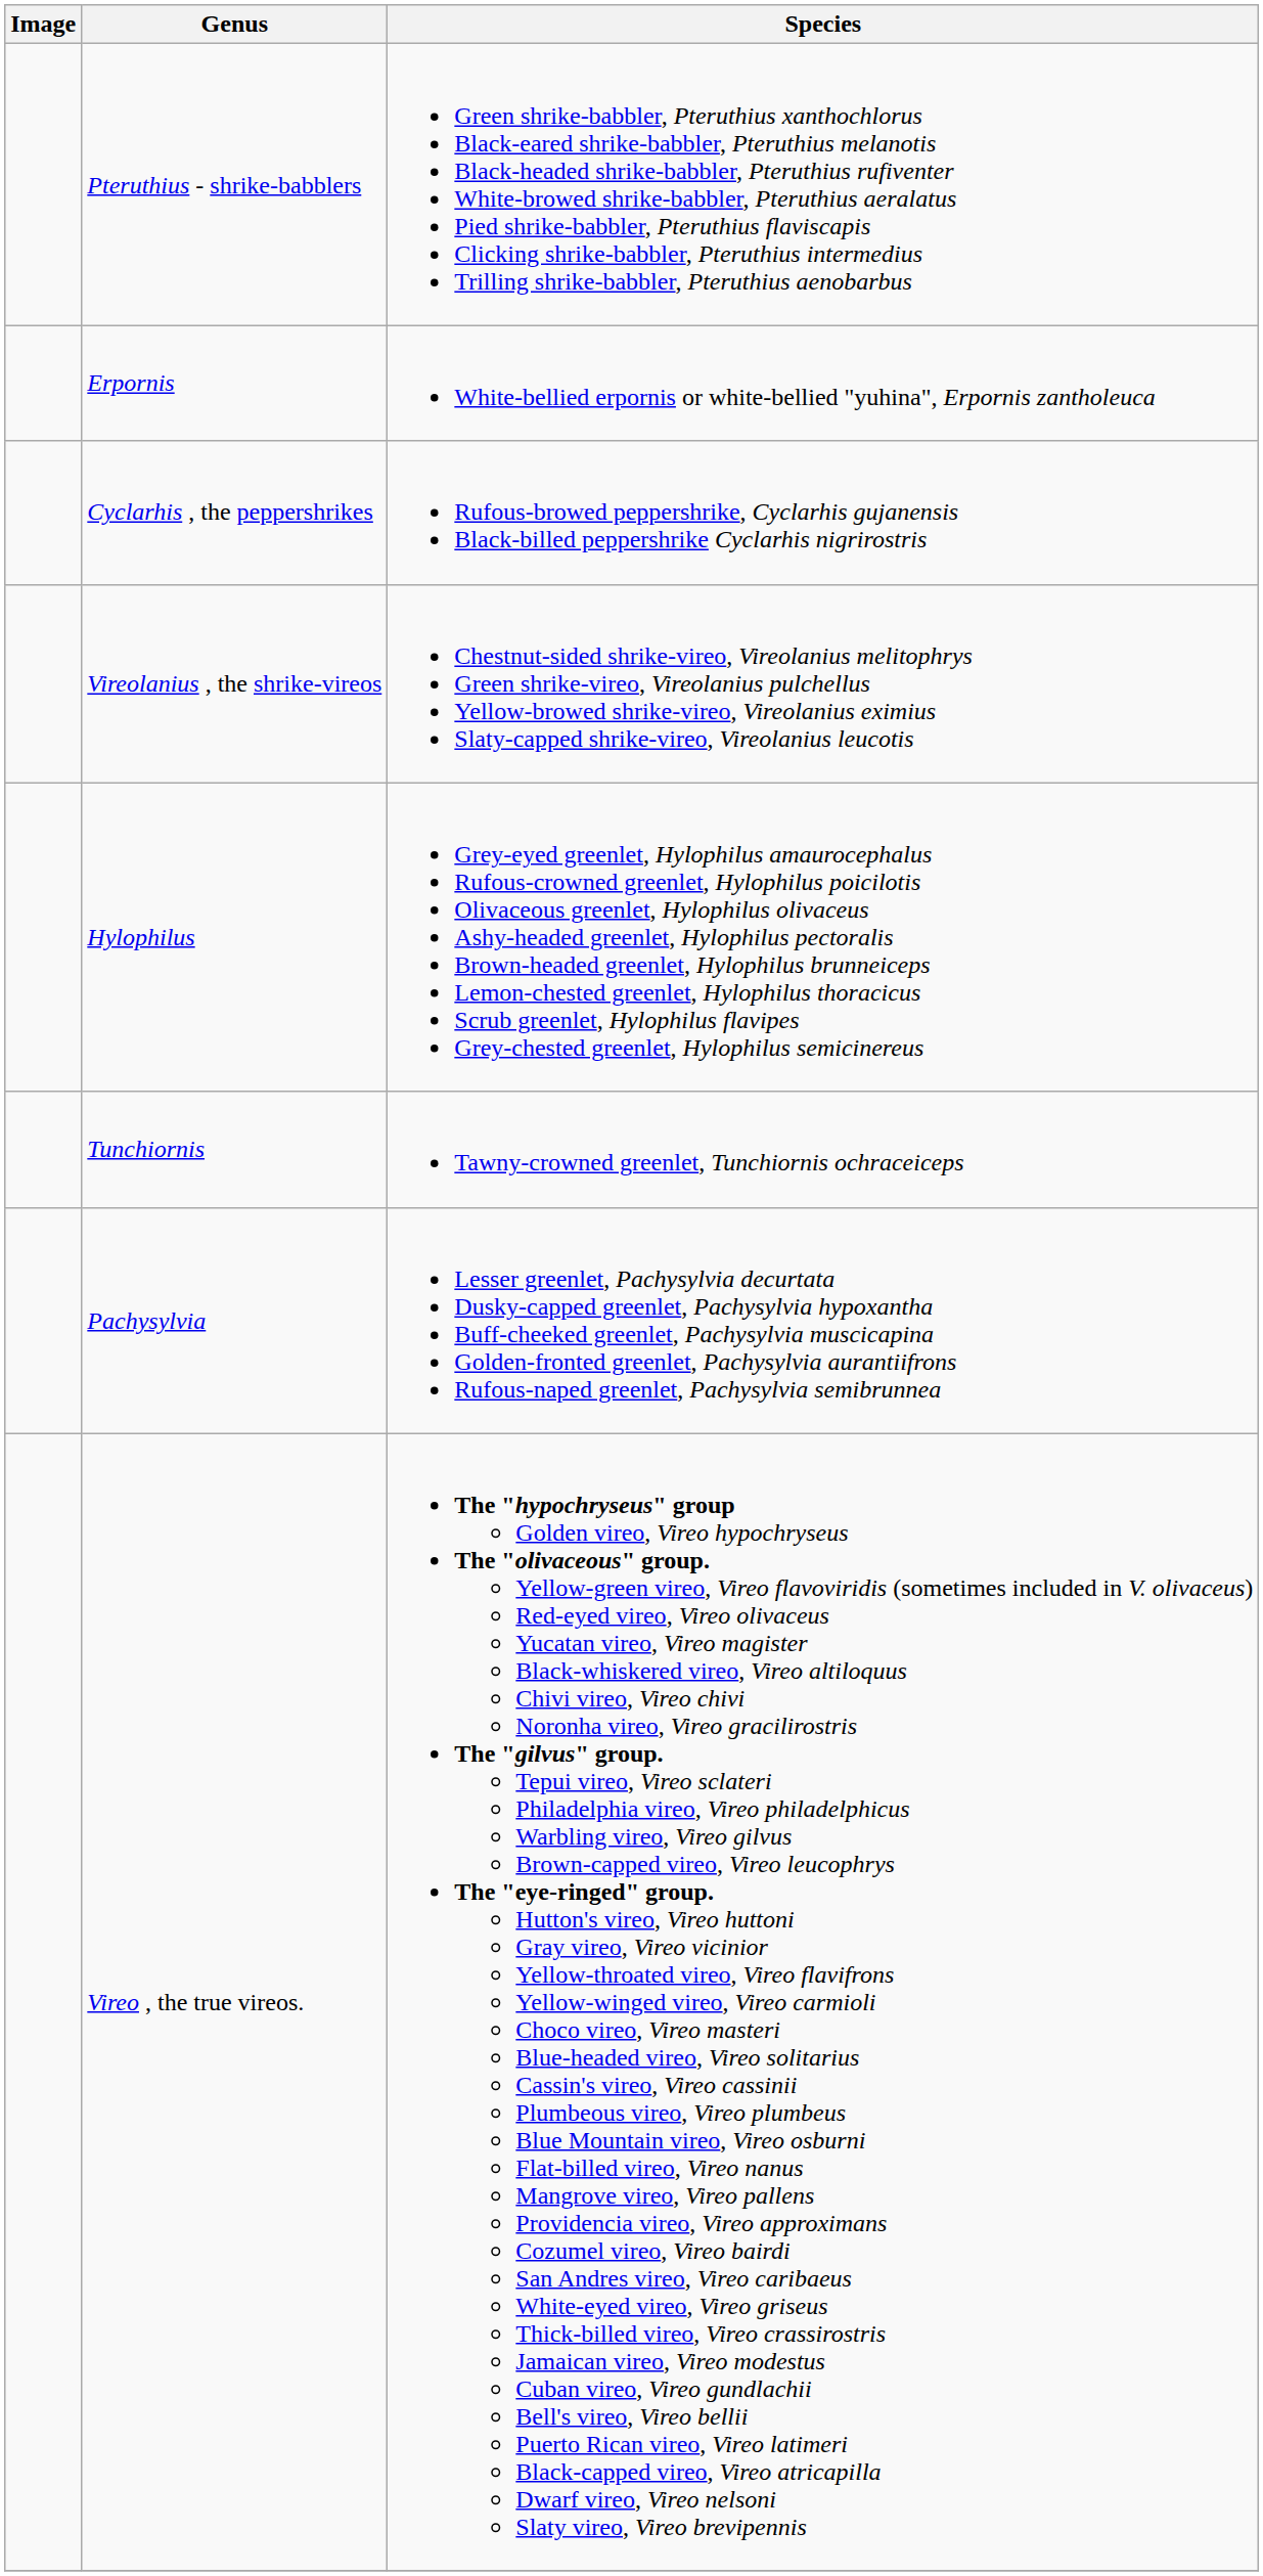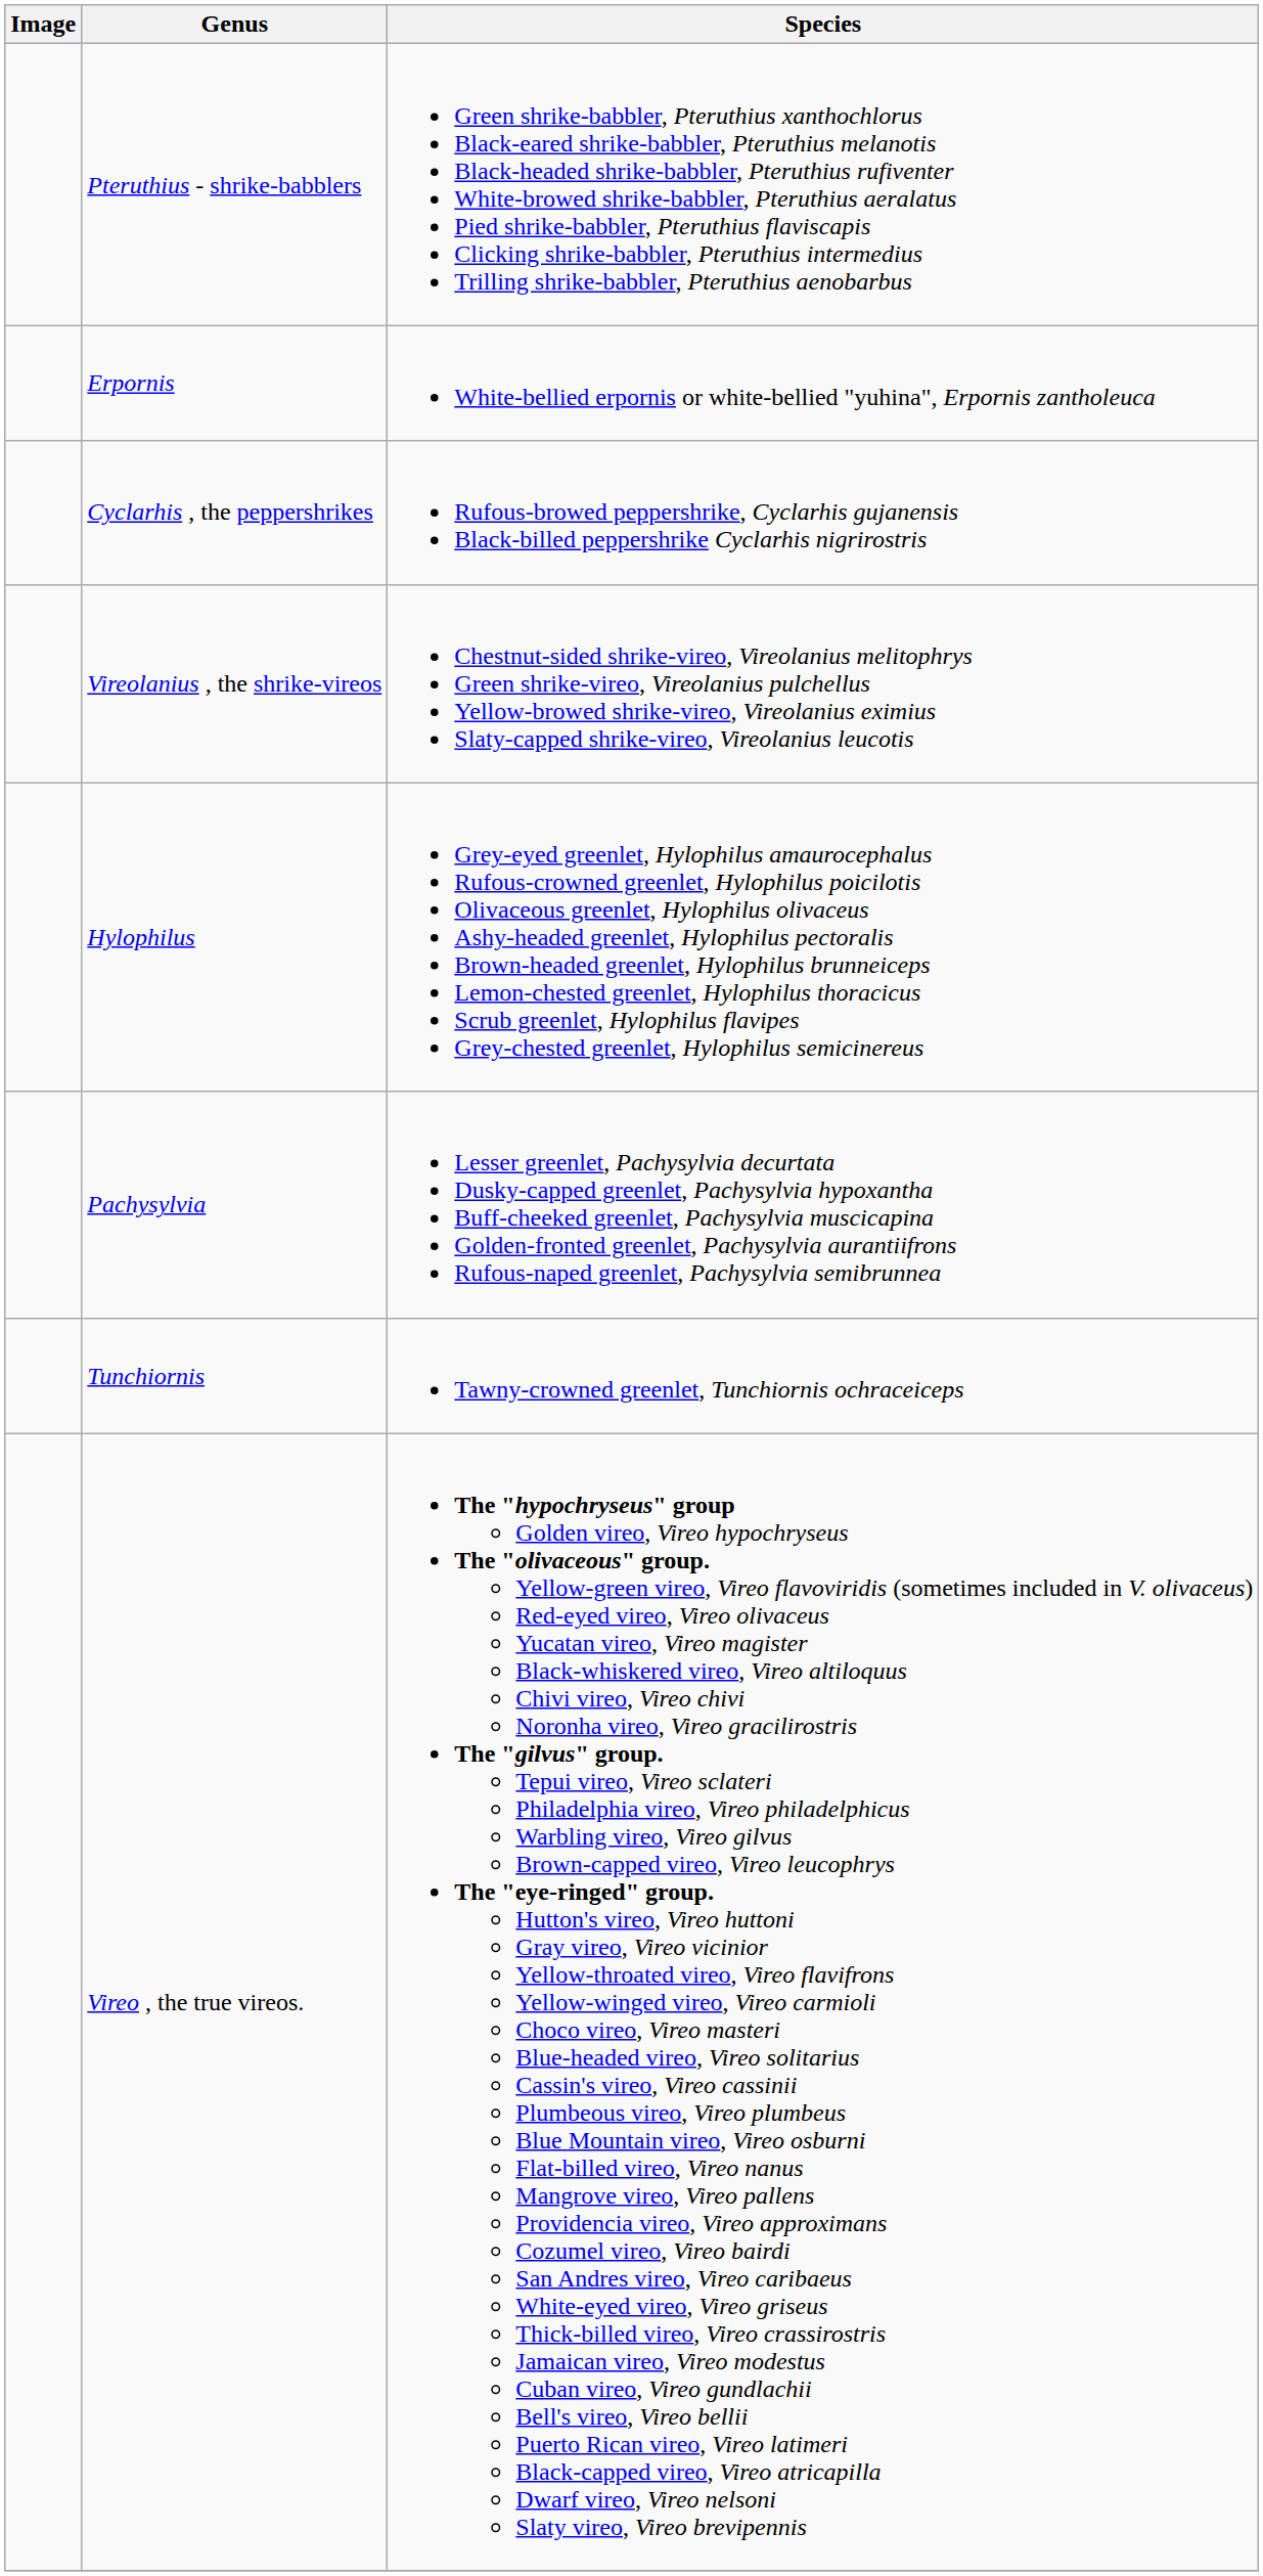rows swapped: Tunchiornis <-> Pachysylvia
